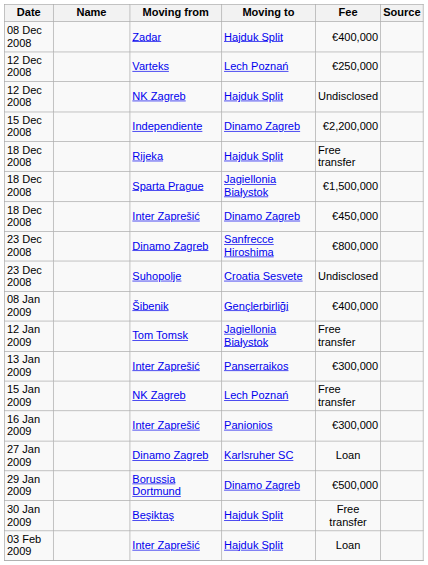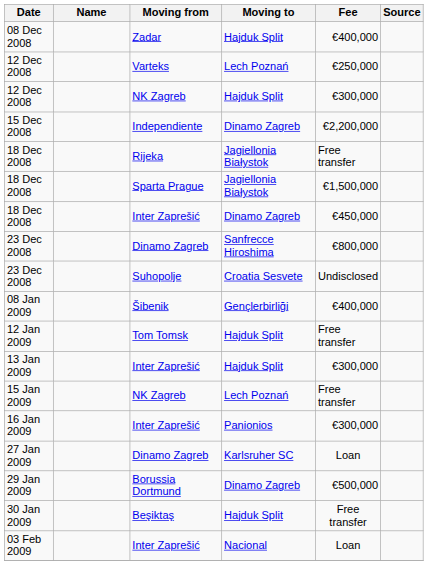12 Dec 2008 / NK Zagreb | Fee: Undisclosed -> €300,000
18 Dec 2008 / Rijeka | Moving to: Hajduk Split -> Jagiellonia Białystok
12 Jan 2009 | Moving to: Jagiellonia Białystok -> Hajduk Split
13 Jan 2009 | Moving to: Panserraikos -> Hajduk Split
03 Feb 2009 | Moving to: Hajduk Split -> Nacional
